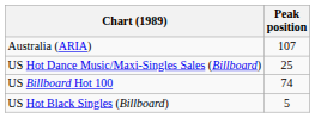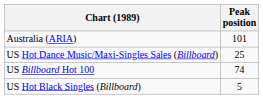Australia (ARIA) | Peak position: 107 -> 101
